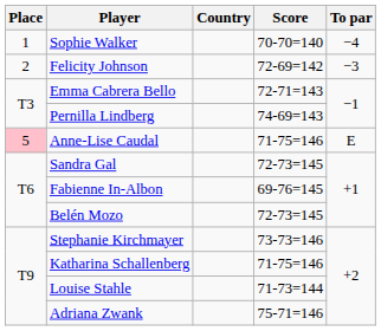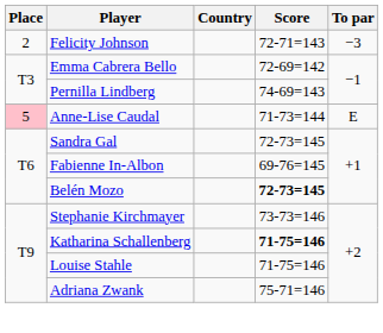- row: 1 | Sophie Walker | 70-70=140 | −4
Felicity Johnson | Score: 72-69=142 -> 72-71=143
Emma Cabrera Bello | Score: 72-71=143 -> 72-69=142
Anne-Lise Caudal | Score: 71-75=146 -> 71-73=144
Belén Mozo | Score: normal -> bold
Katharina Schallenberg | Score: normal -> bold
Louise Stahle | Score: 71-73=144 -> 71-75=146
